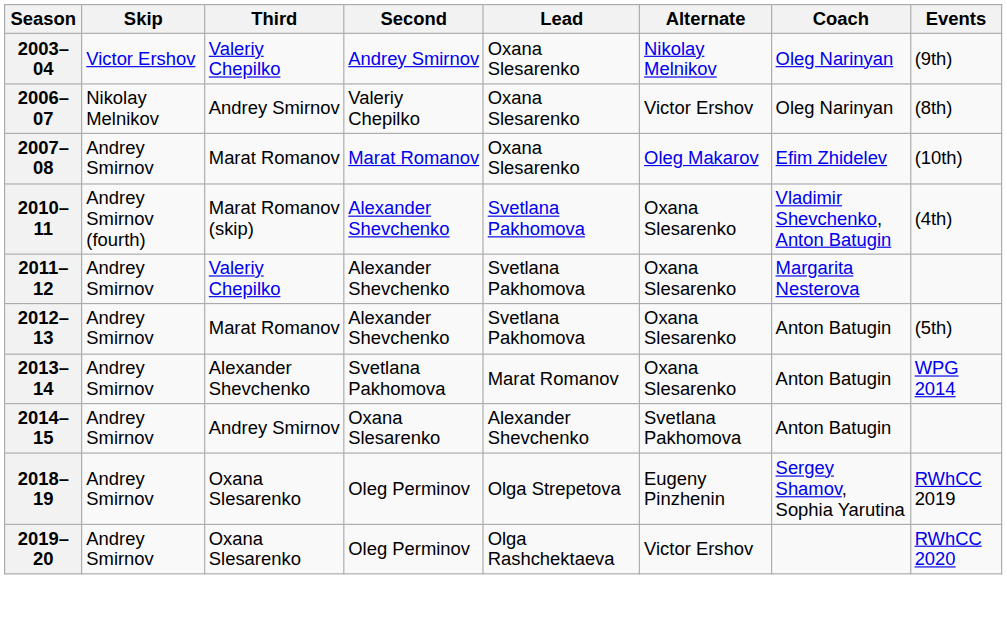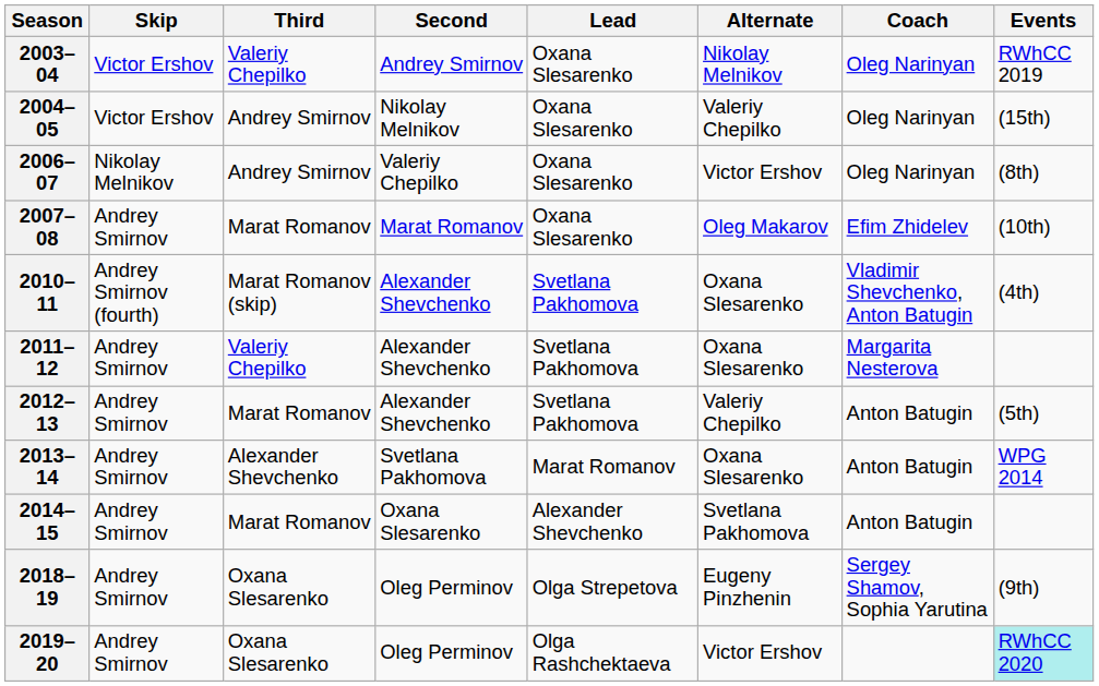2003–04 | Events: (9th) -> RWhCC 2019
+ row: 2004–05 | Victor Ershov | Andrey Smirnov | Nikolay Melnikov | Oxana Slesarenko | Valeriy Chepilko | Oleg Narinyan | (15th)
2012–13 | Alternate: Oxana Slesarenko -> Valeriy Chepilko
2014–15 | Third: Andrey Smirnov -> Marat Romanov
2018–19 | Events: RWhCC 2019 -> (9th)
2019–20 | Events: no background -> paleturquoise background
